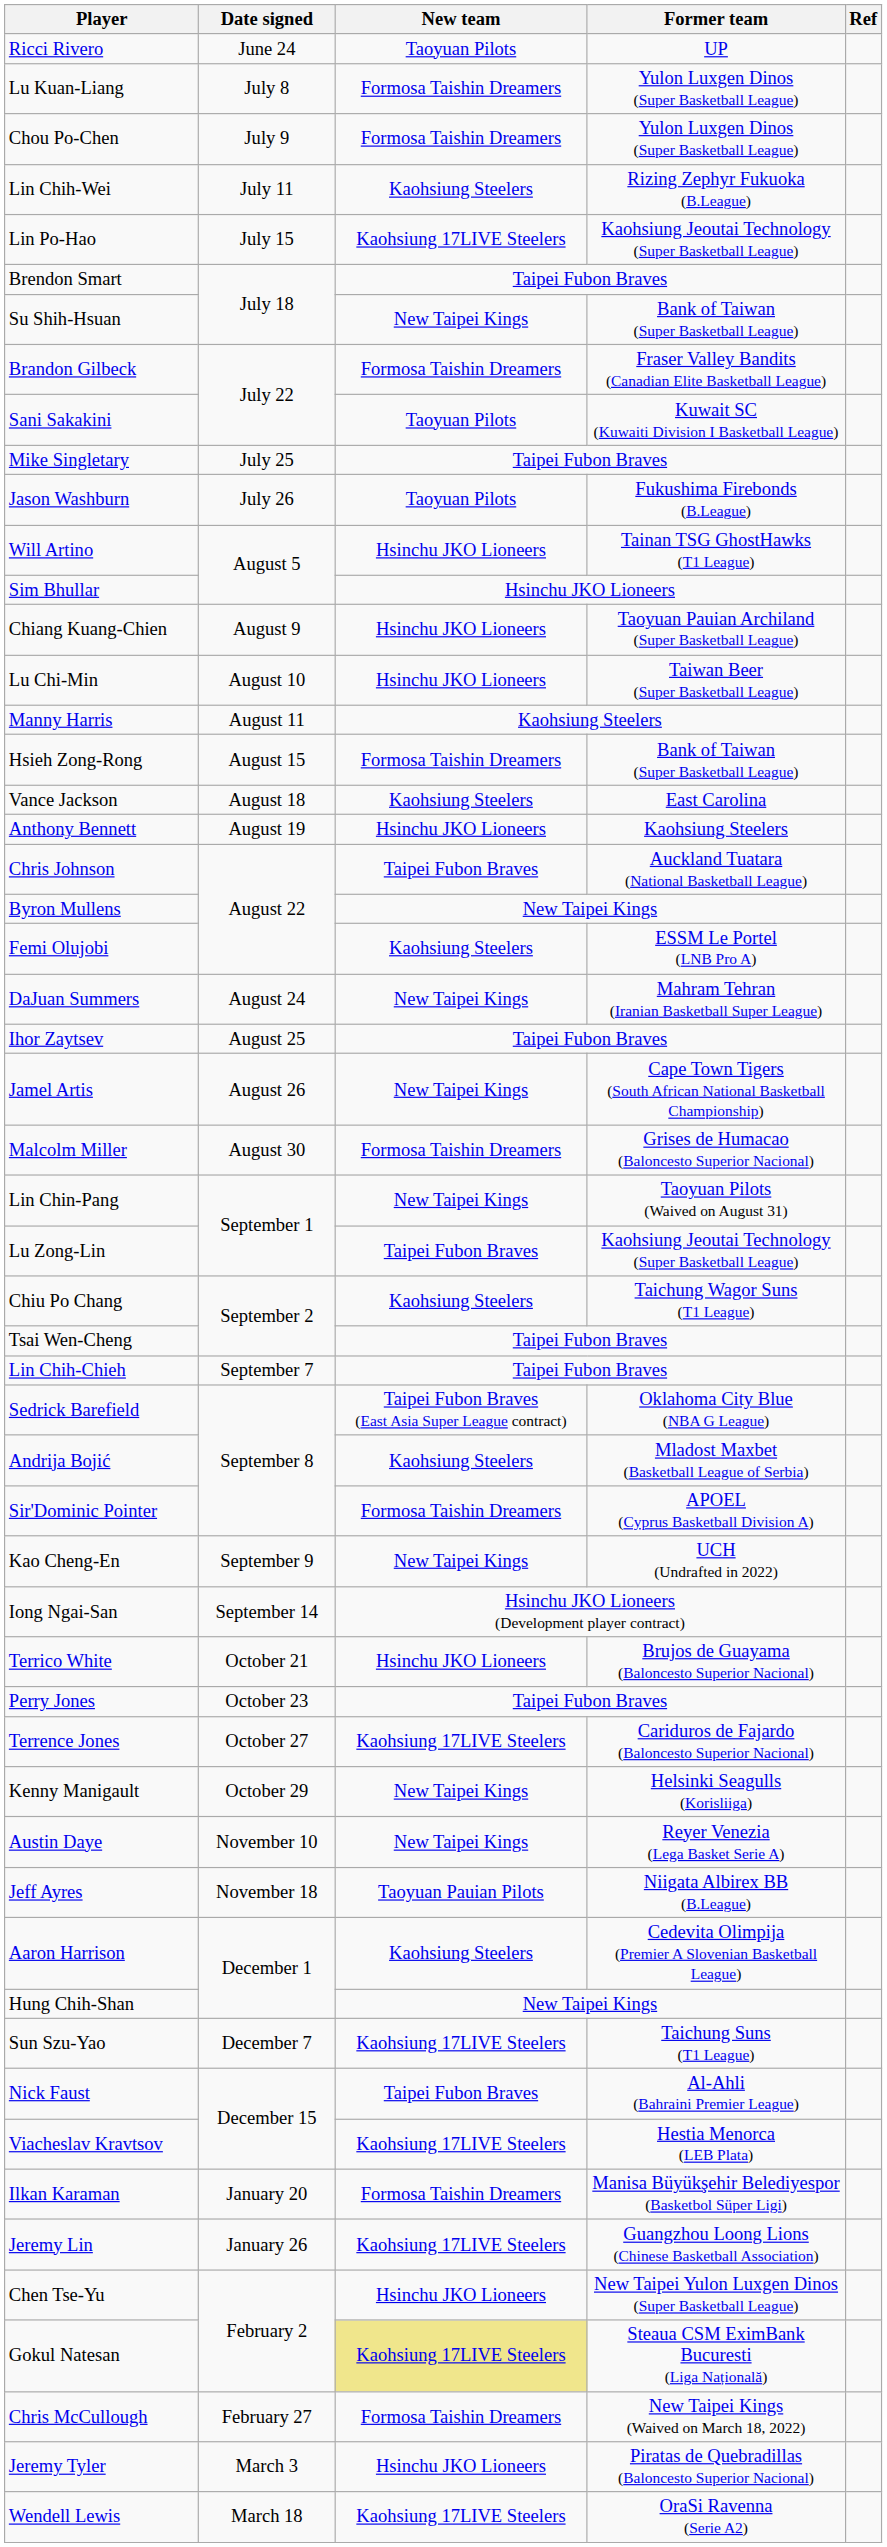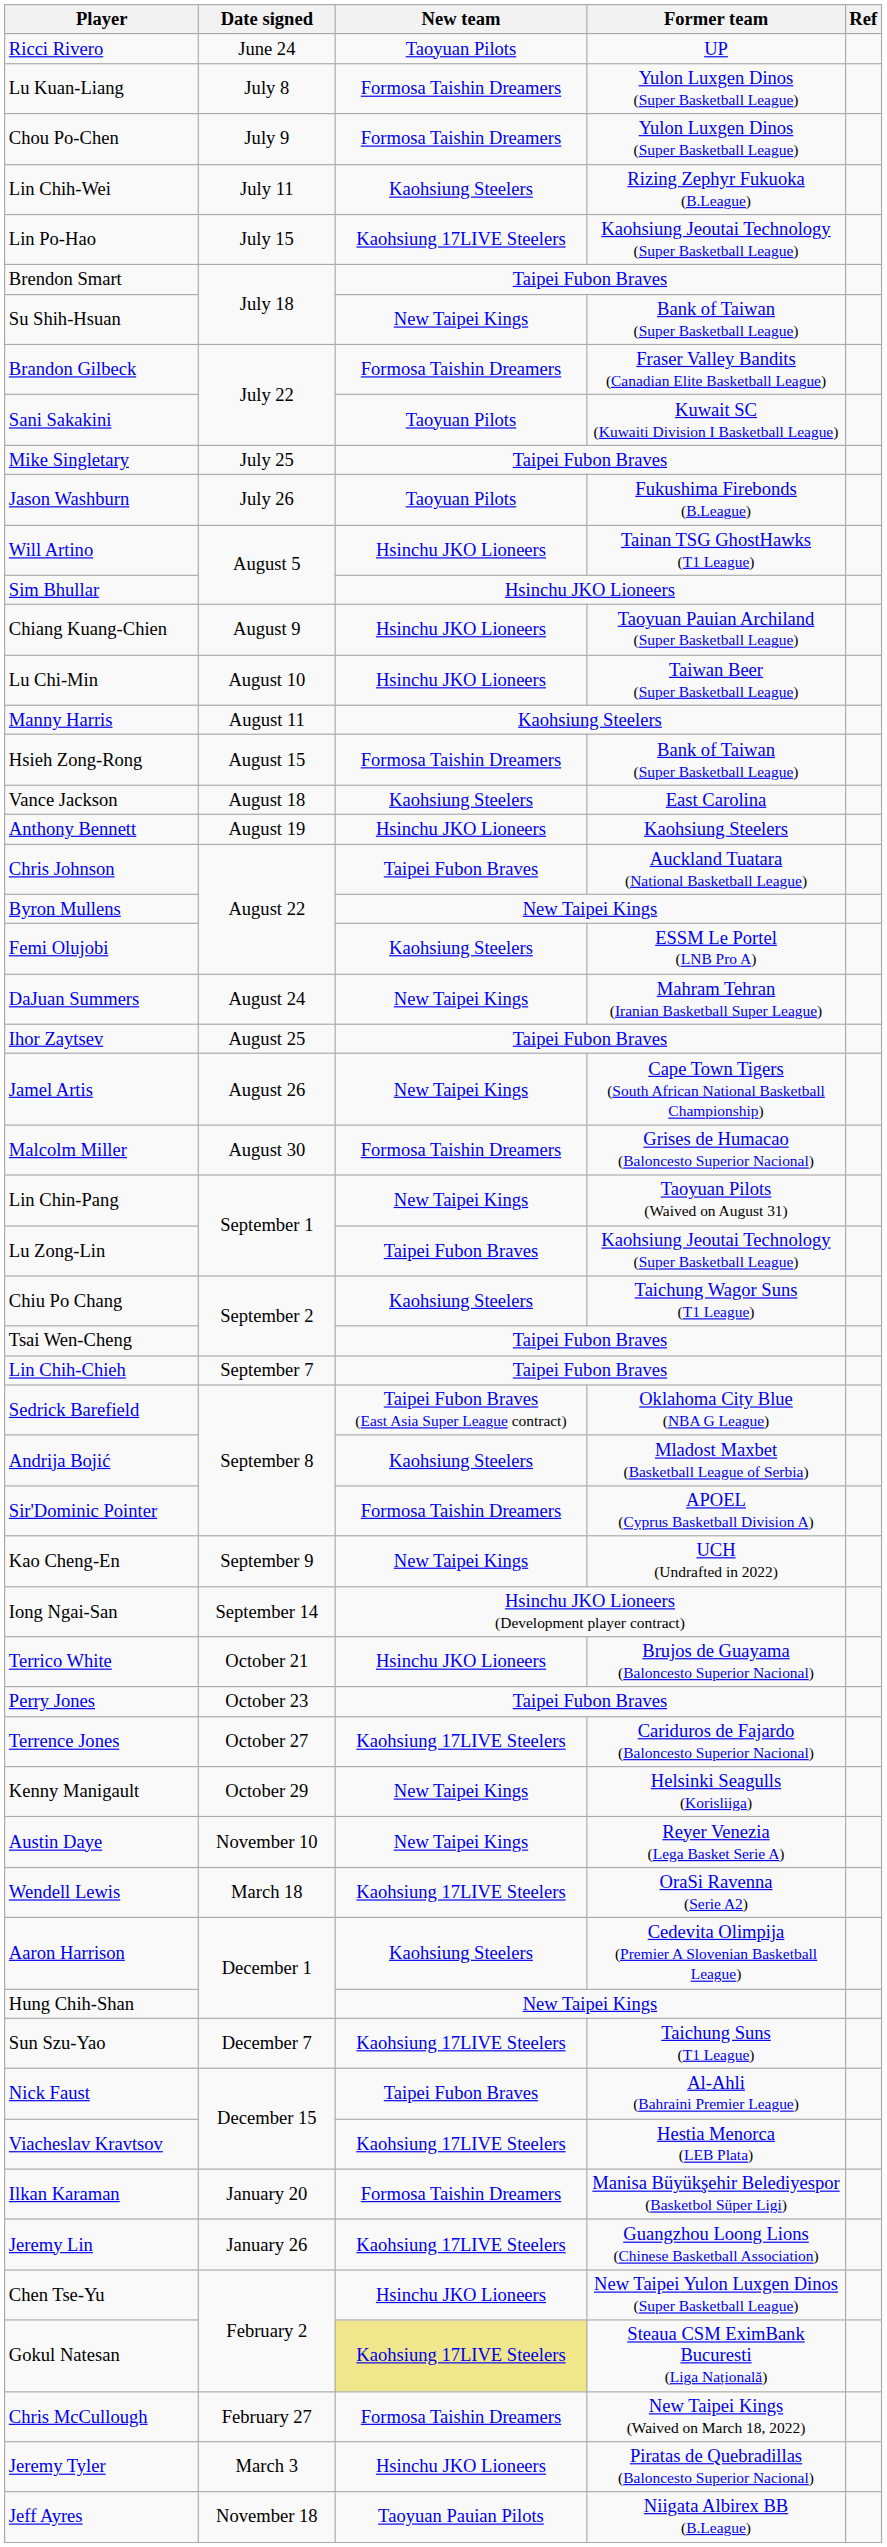rows swapped: Jeff Ayres <-> Wendell Lewis
